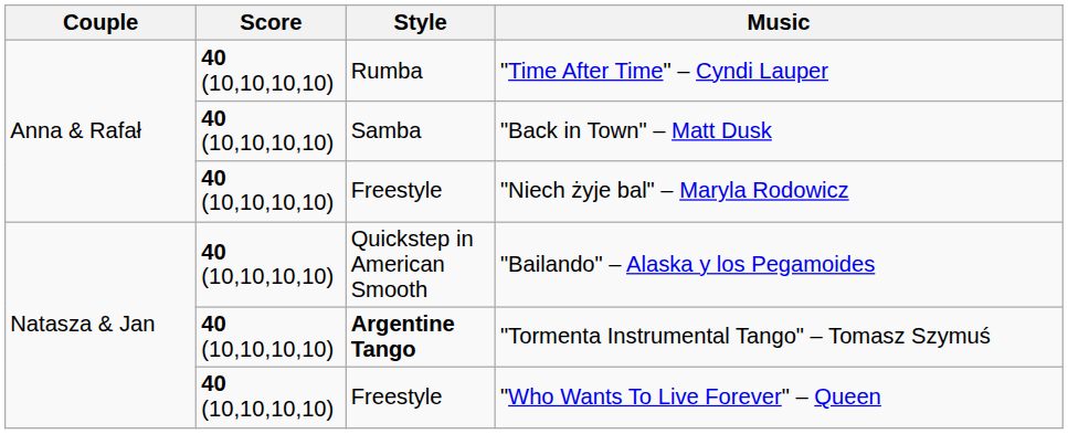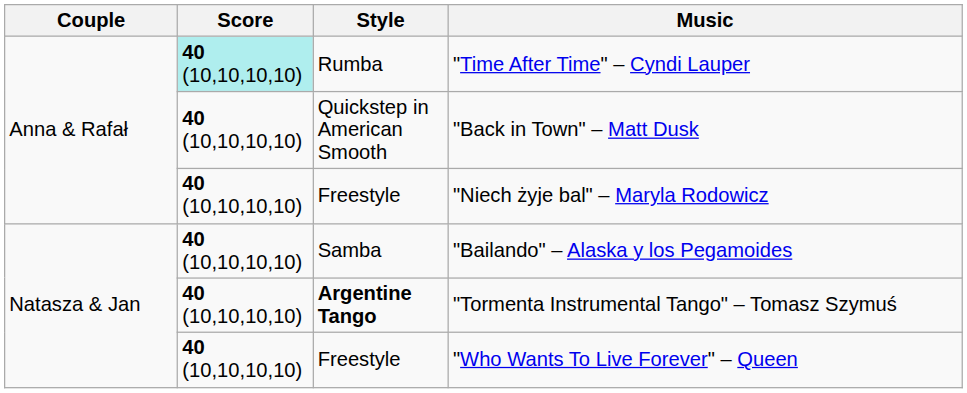"Time After Time" – Cyndi Lauper | Score: no background -> paleturquoise background
"Back in Town" – Matt Dusk | Style: Samba -> Quickstep in American Smooth
"Bailando" – Alaska y los Pegamoides | Style: Quickstep in American Smooth -> Samba
